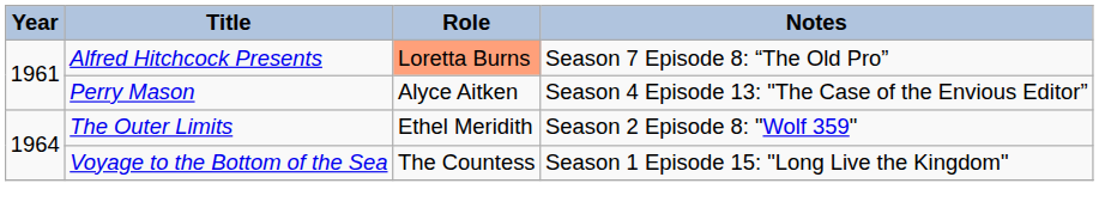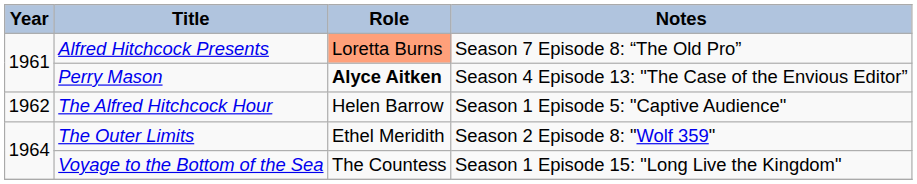Perry Mason | Role: normal -> bold
+ row: 1962 | The Alfred Hitchcock Hour | Helen Barrow | Season 1 Episode 5: "Captive Audience"
